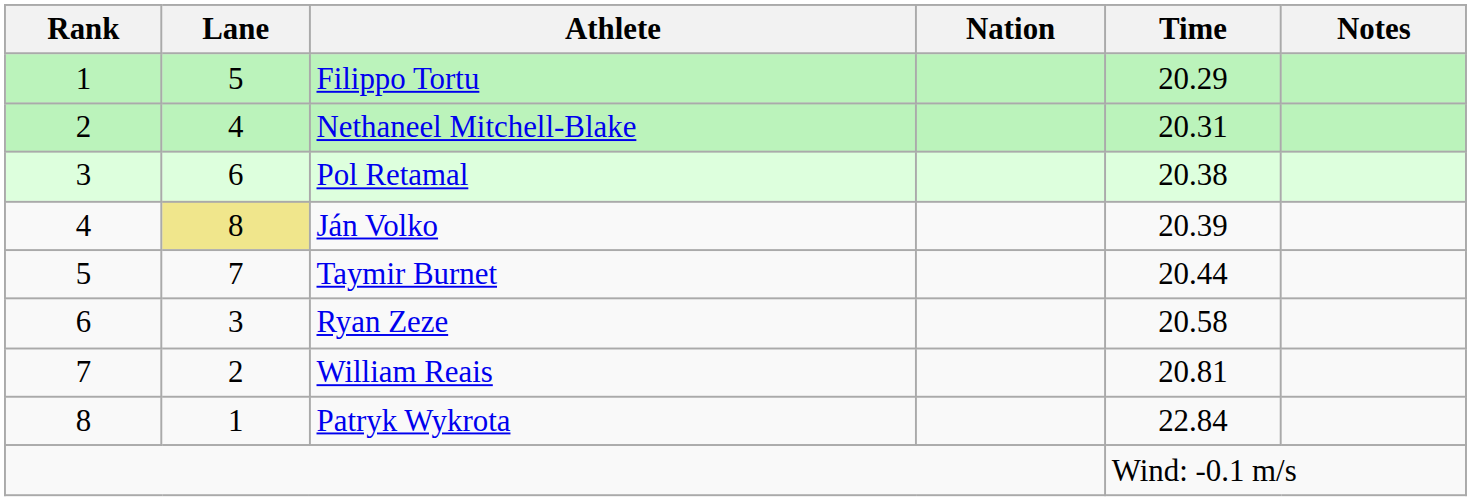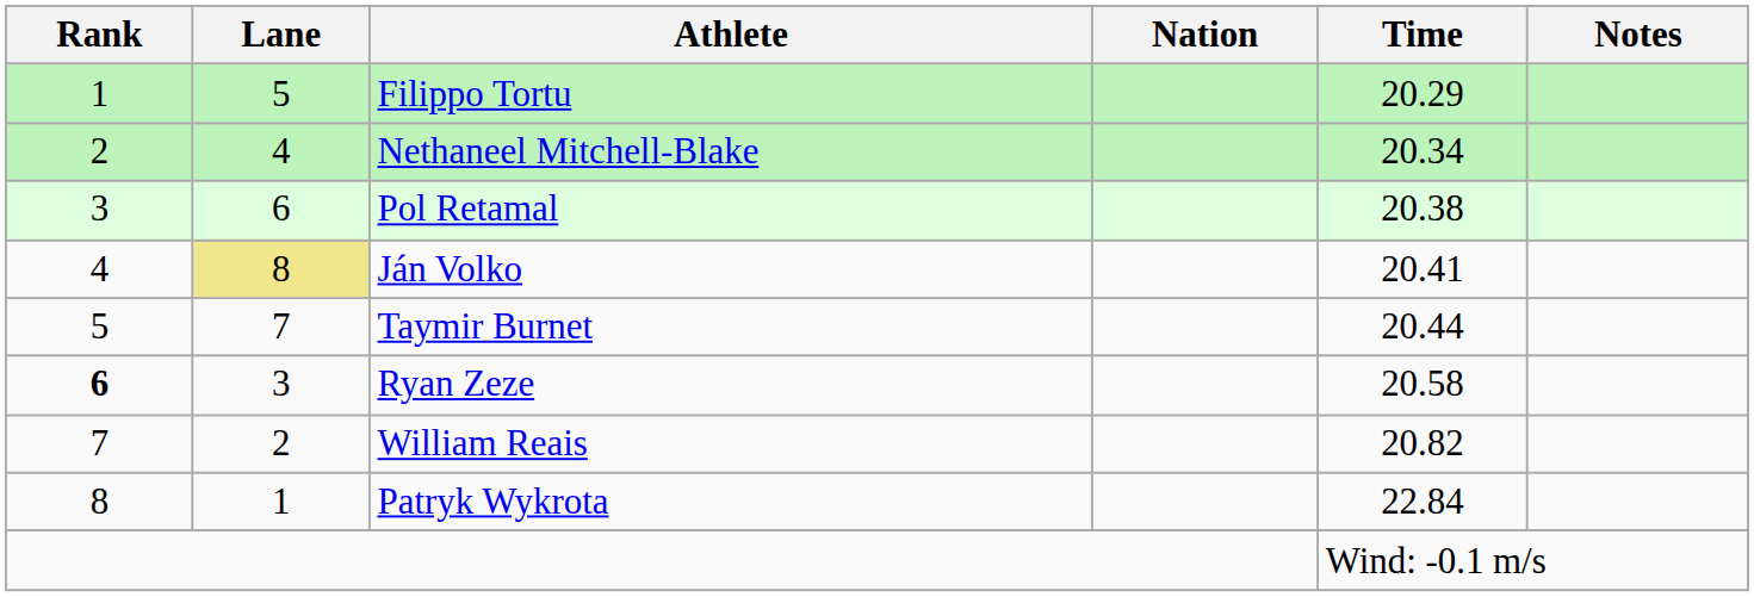Nethaneel Mitchell-Blake | Time: 20.31 -> 20.34
Ján Volko | Time: 20.39 -> 20.41
Ryan Zeze | Rank: normal -> bold
William Reais | Time: 20.81 -> 20.82
